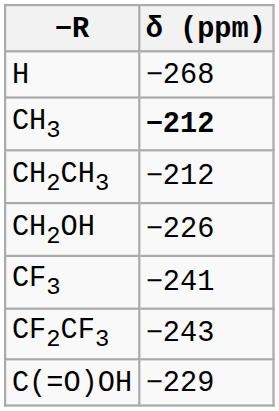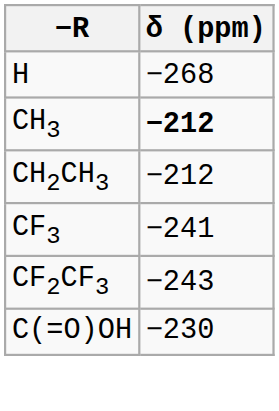- row: CH2OH | −226
C(=O)OH | δ (ppm): −229 -> −230
